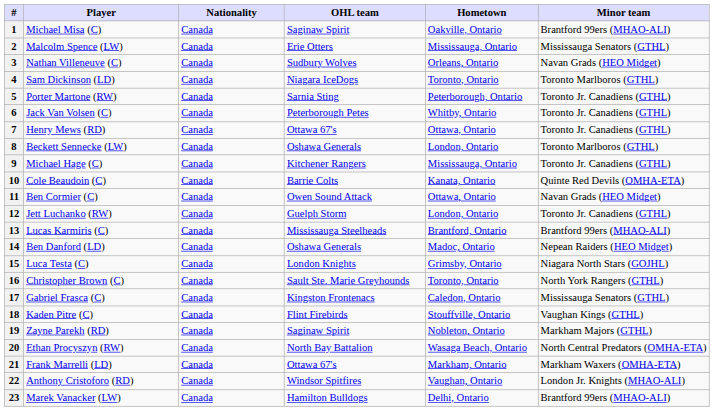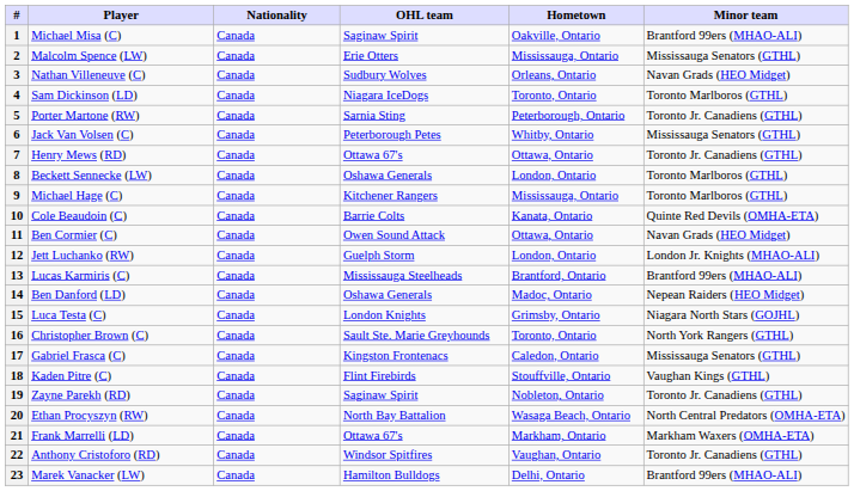6 | Minor team: Toronto Jr. Canadiens (GTHL) -> Mississauga Senators (GTHL)
9 | Minor team: Toronto Jr. Canadiens (GTHL) -> Toronto Marlboros (GTHL)
12 | Minor team: Toronto Jr. Canadiens (GTHL) -> London Jr. Knights (MHAO-ALI)
19 | Minor team: Markham Majors (GTHL) -> Toronto Jr. Canadiens (GTHL)
22 | Minor team: London Jr. Knights (MHAO-ALI) -> Toronto Jr. Canadiens (GTHL)
